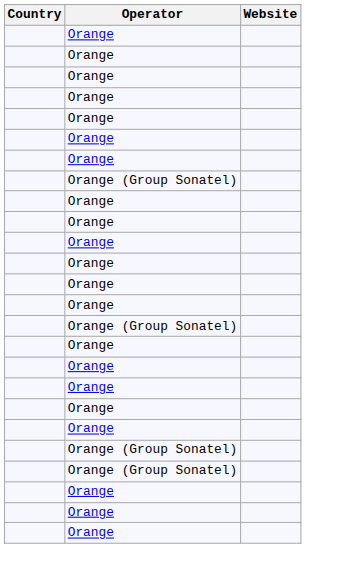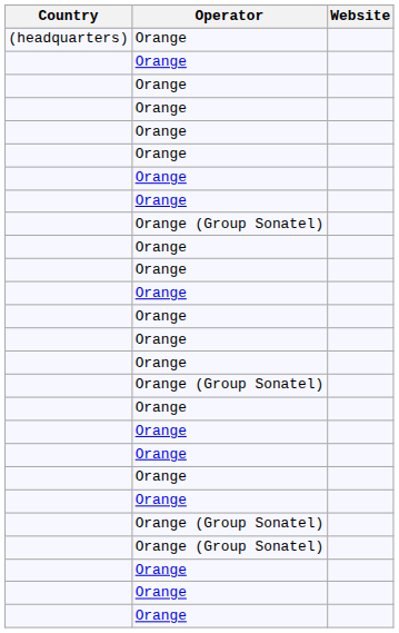+ row: (headquarters) | Orange
